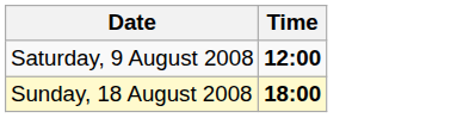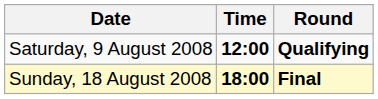+ column: Round | Qualifying | Final
